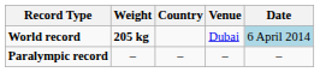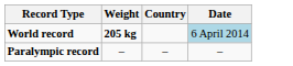- column: Venue | Dubai | –
